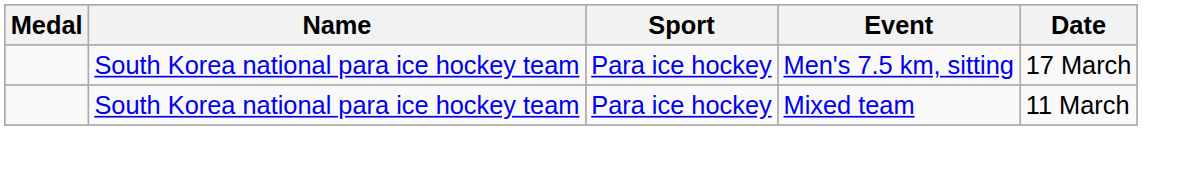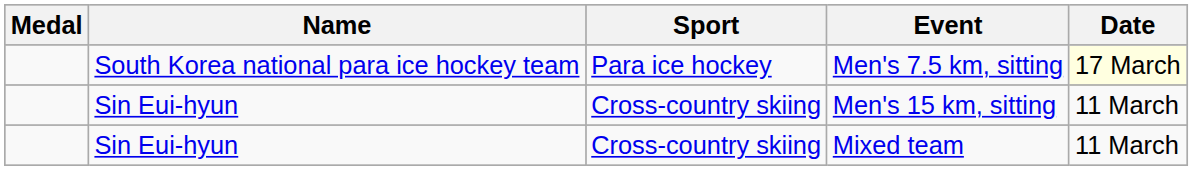Men's 7.5 km, sitting | Date: no background -> lightyellow background
+ row: Sin Eui-hyun | Cross-country skiing | Men's 15 km, sitting | 11 March
Mixed team | Name: South Korea national para ice hockey team -> Sin Eui-hyun
Mixed team | Sport: Para ice hockey -> Cross-country skiing
